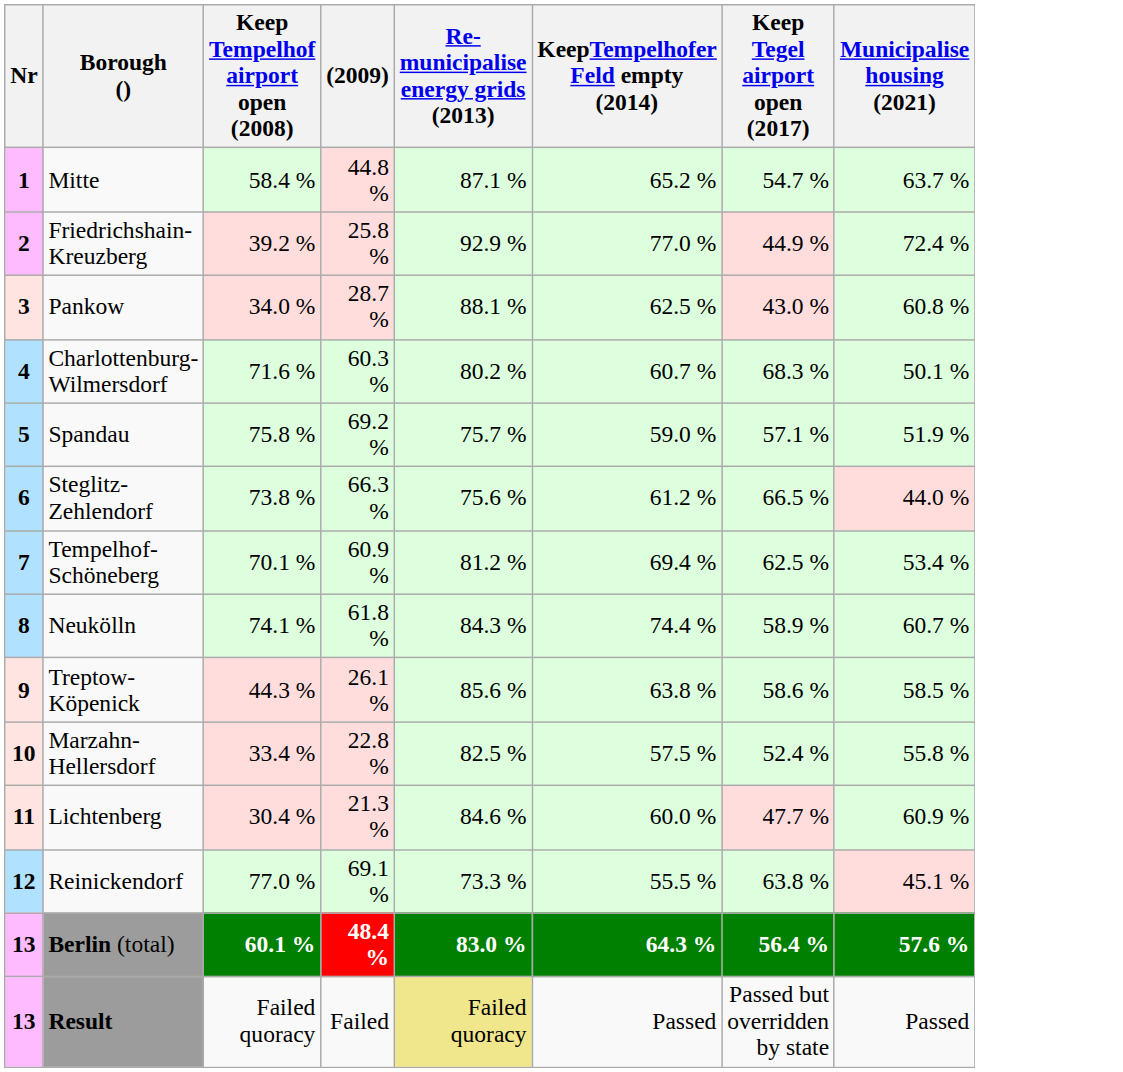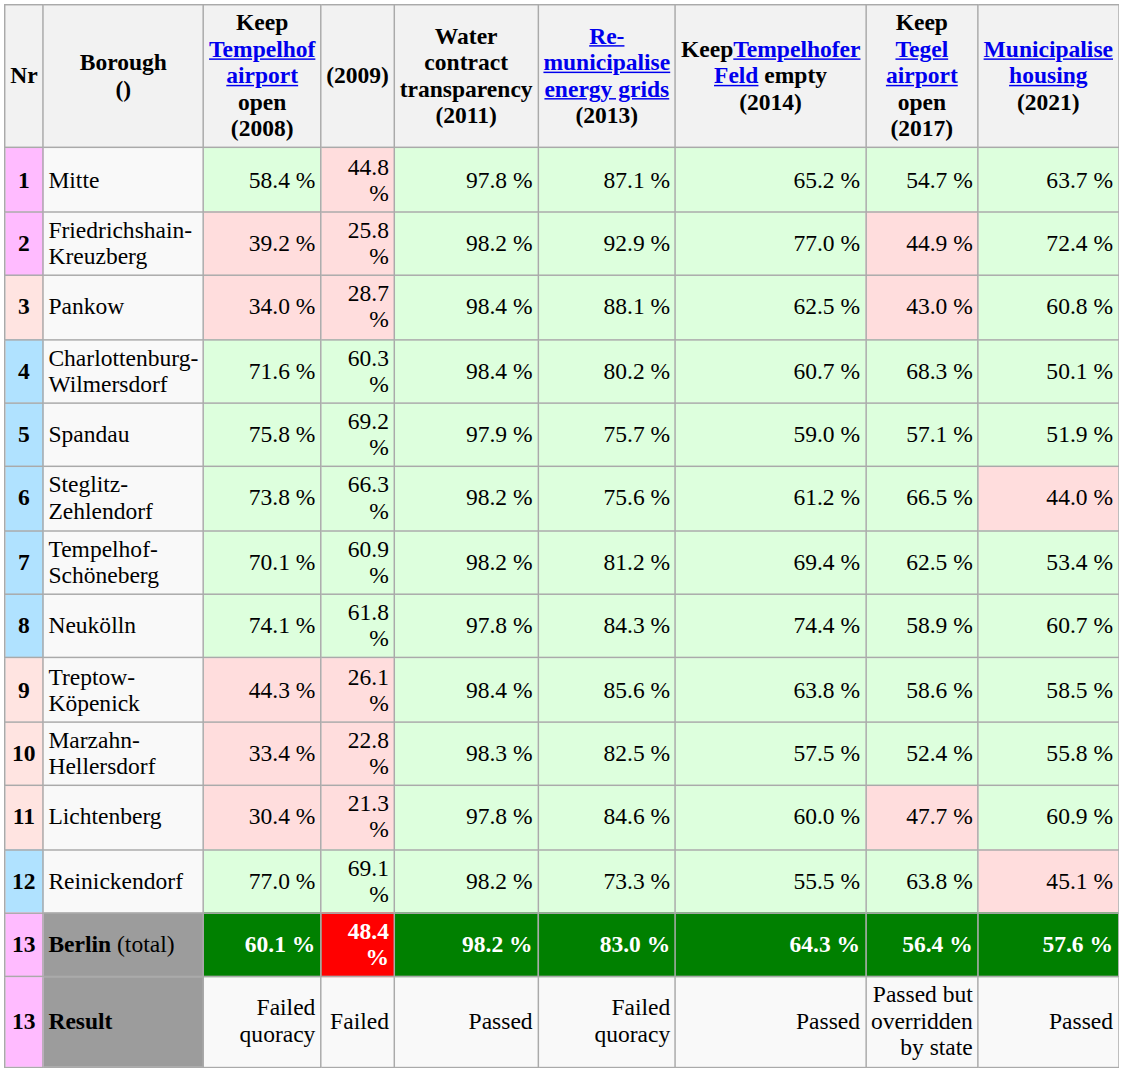+ column: Water contract transparency (2011) | 97.8 % | 98.2 % | 98.4 % | 98.4 % | 97.9 % | 98.2 % | 98.2 % | 97.8 % | 98.4 % | 98.3 % | 97.8 % | 98.2 % | 98.2 % | Passed
13 / Result | Re-municipalise energy grids (2013): khaki background -> no background
